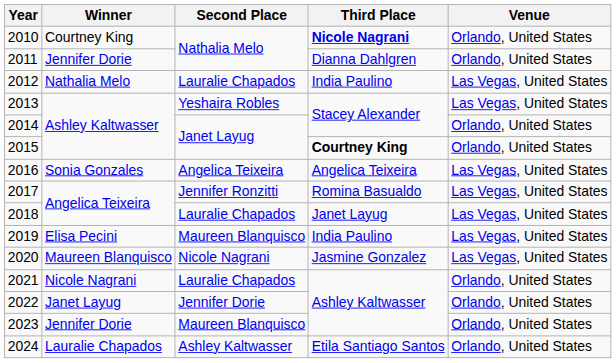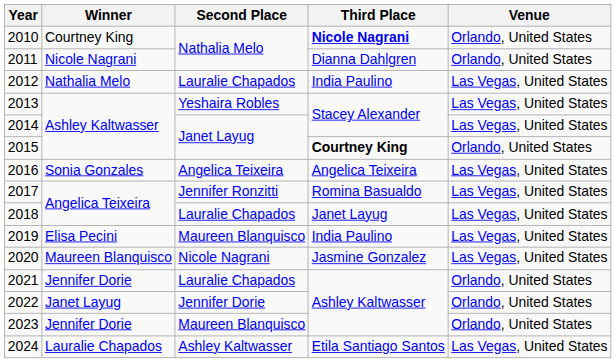2011 | Winner: Jennifer Dorie -> Nicole Nagrani
2014 | Venue: Orlando, United States -> Las Vegas, United States
2021 | Winner: Nicole Nagrani -> Jennifer Dorie
2024 | Venue: Orlando, United States -> Las Vegas, United States
